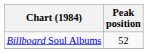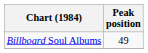Billboard Soul Albums | Peak position: 52 -> 49
